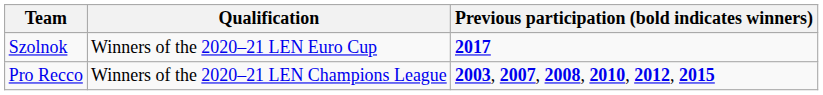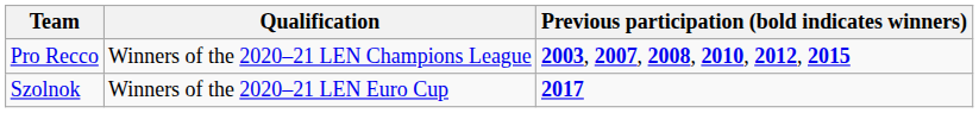rows swapped: Pro Recco <-> Szolnok
